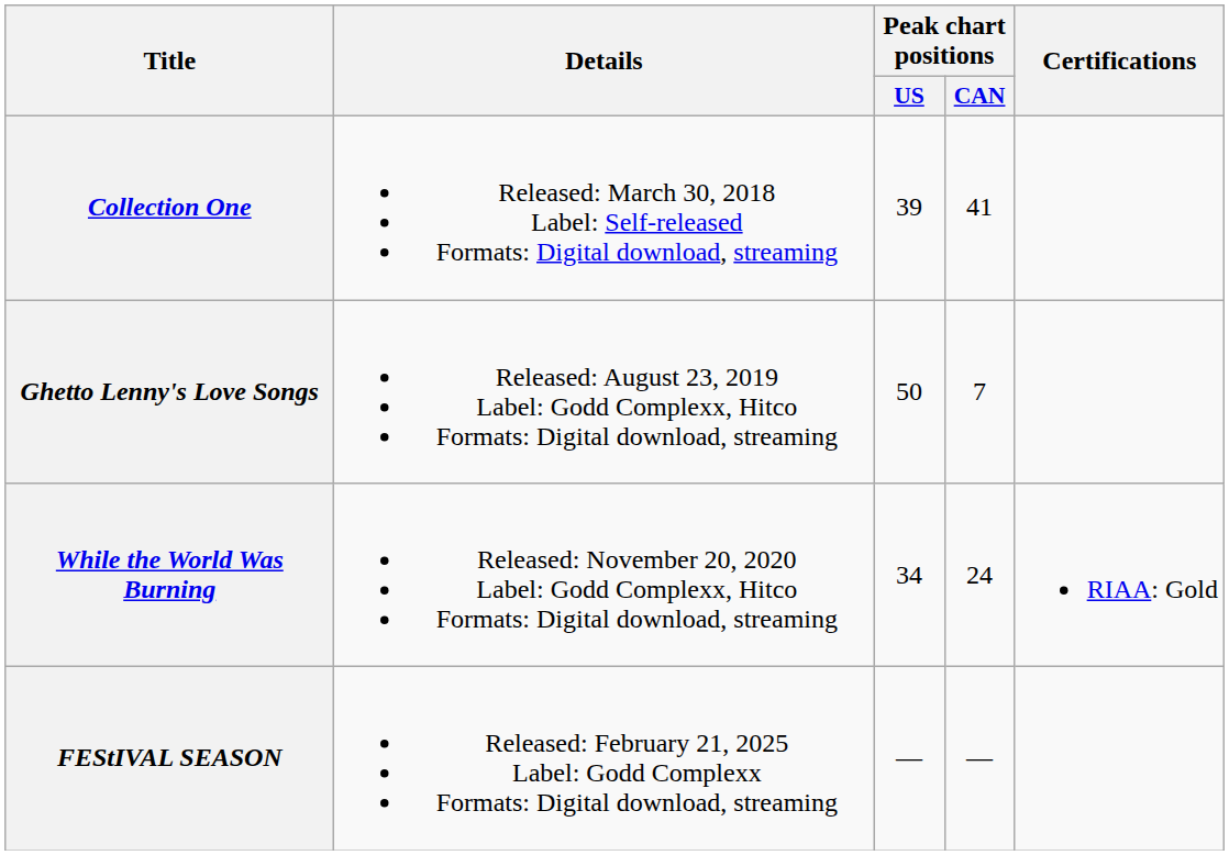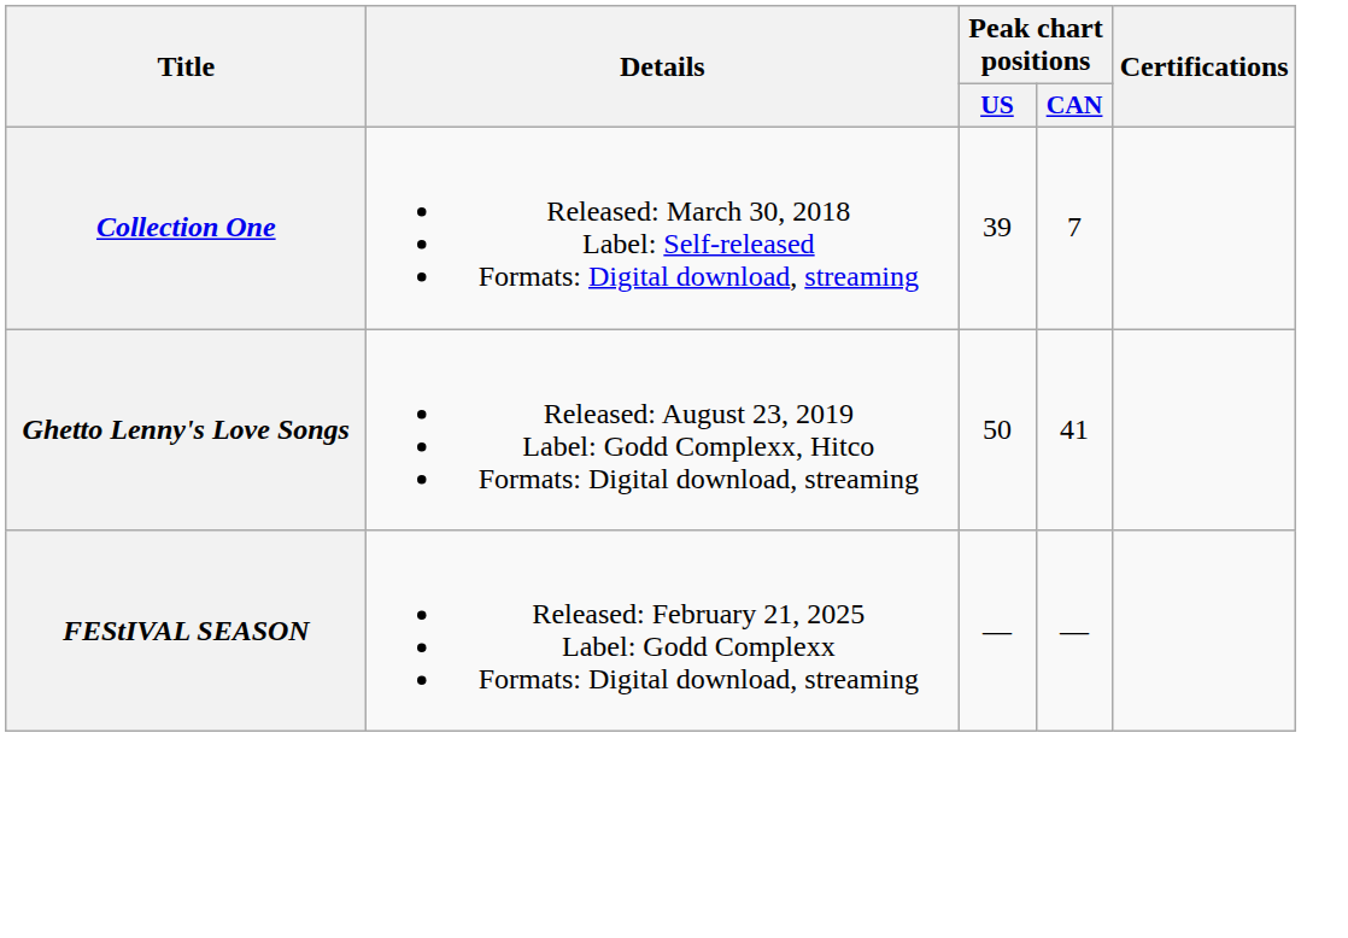Collection One | Peak chart positions / CAN: 41 -> 7
Ghetto Lenny's Love Songs | Peak chart positions / CAN: 7 -> 41
- row: While the World Was Burning | Released: November 20, 2020 Label: Godd Complexx, Hitco Formats: Digital download, streaming | 34 | 24 | RIAA: Gold
